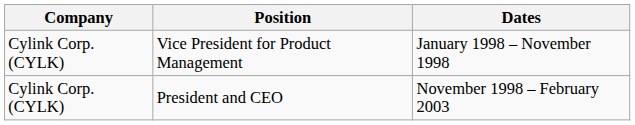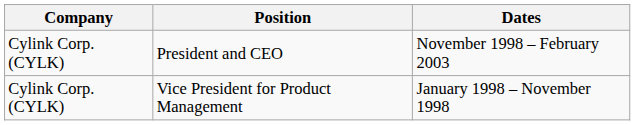rows swapped: Vice President for Product Management <-> President and CEO
